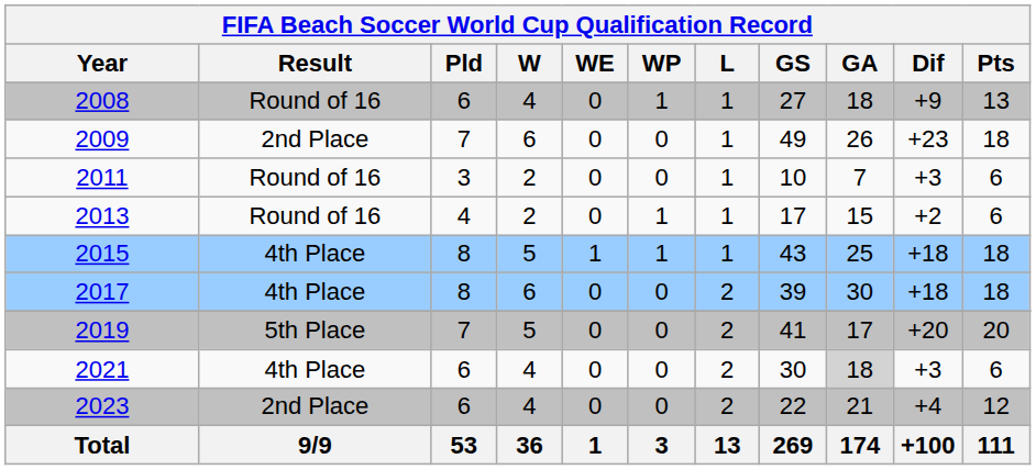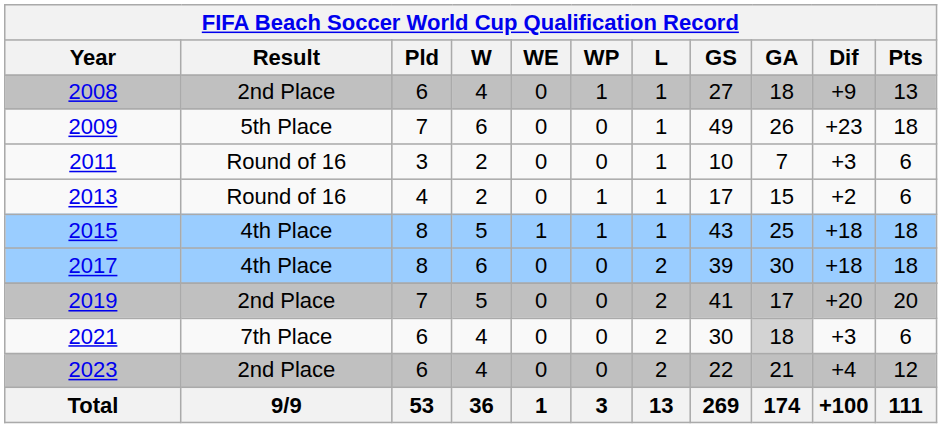2008 | Result: Round of 16 -> 2nd Place
2009 | Result: 2nd Place -> 5th Place
2019 | Result: 5th Place -> 2nd Place
2021 | Result: 4th Place -> 7th Place
